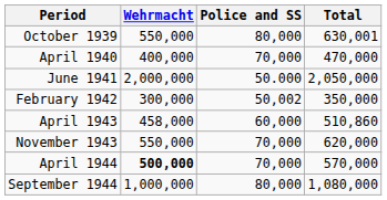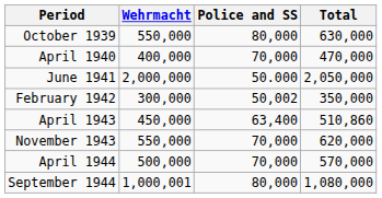October 1939 | Total: 630,001 -> 630,000
April 1943 | Wehrmacht: 458,000 -> 450,000
April 1943 | Police and SS: 60,000 -> 63,400
April 1944 | Wehrmacht: bold -> normal
September 1944 | Wehrmacht: 1,000,000 -> 1,000,001
